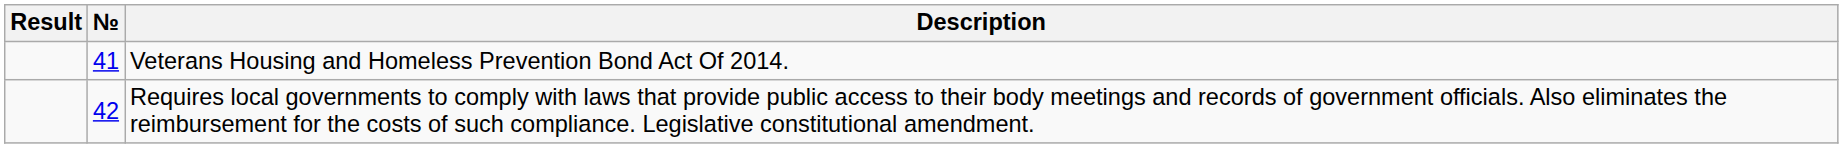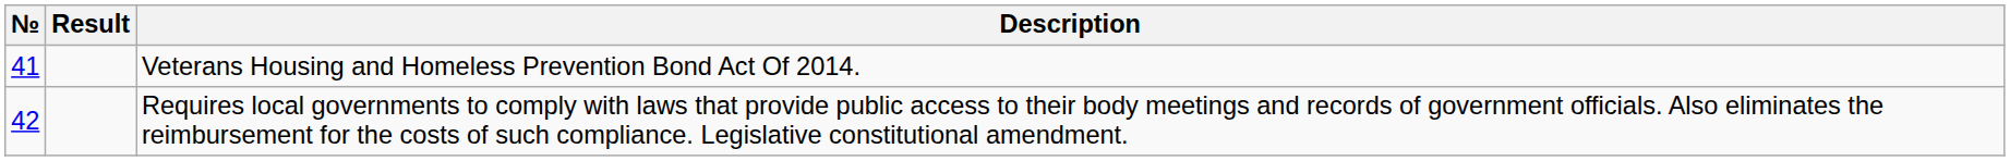columns swapped: № <-> Result
